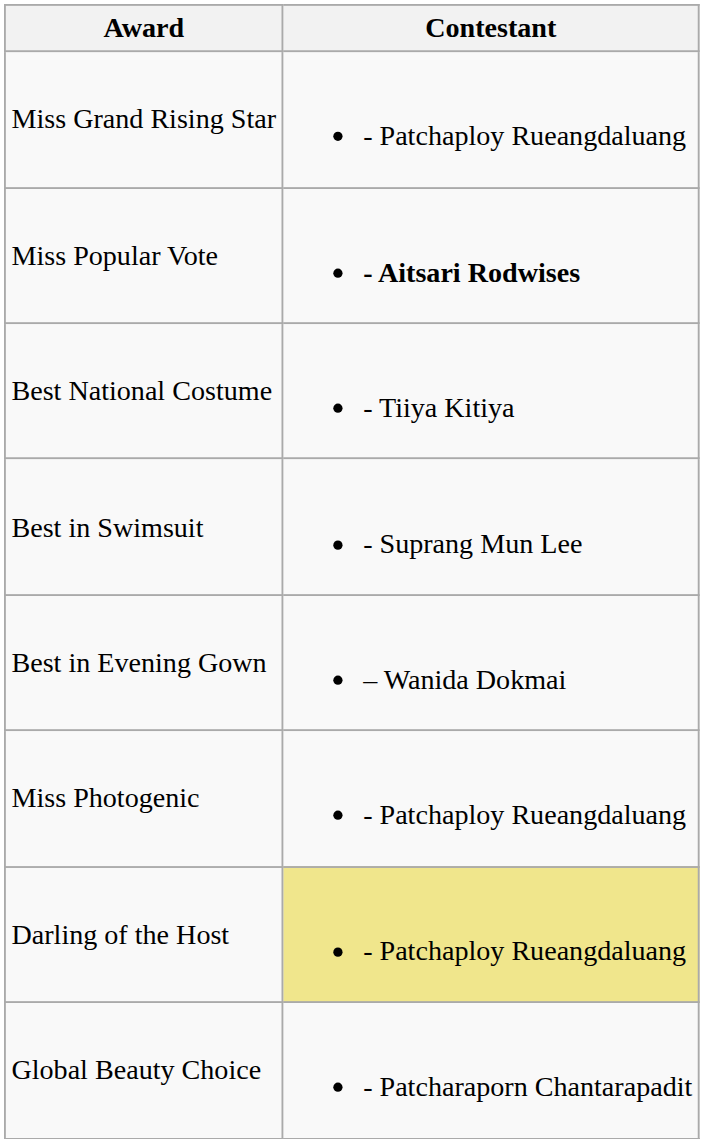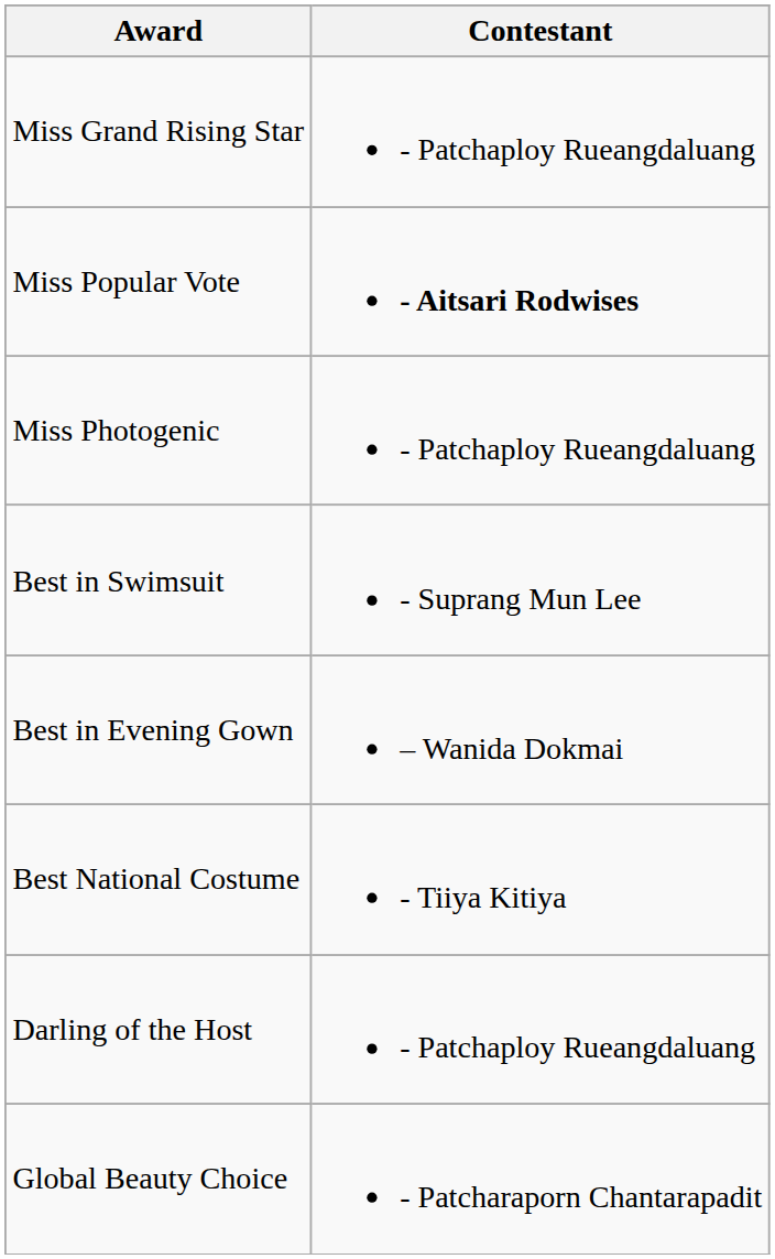rows swapped: Miss Photogenic <-> Best National Costume
Darling of the Host | Contestant: khaki background -> no background
